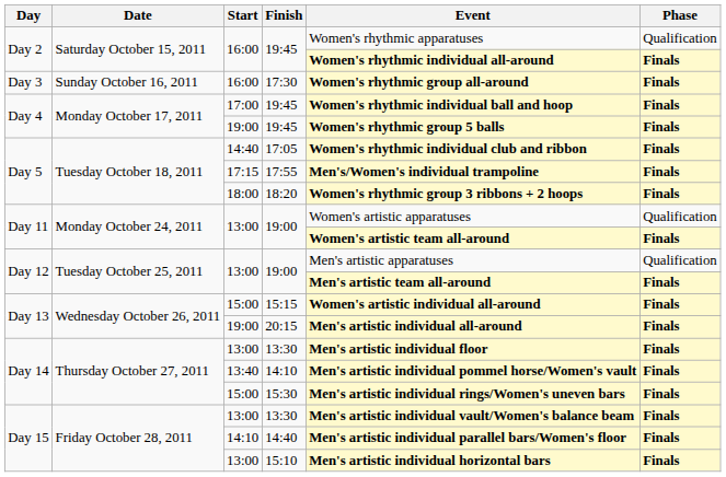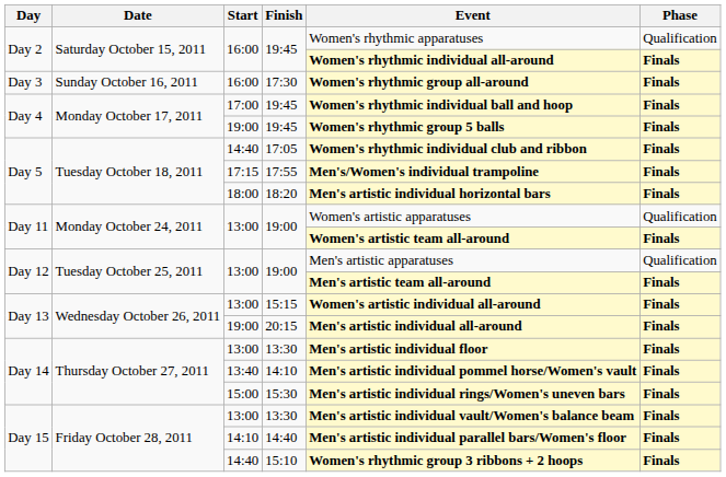18:20 | Event: Women's rhythmic group 3 ribbons + 2 hoops -> Men's artistic individual horizontal bars
15:15 | Start: 15:00 -> 13:00
15:10 | Start: 13:00 -> 14:40
15:10 | Event: Men's artistic individual horizontal bars -> Women's rhythmic group 3 ribbons + 2 hoops
